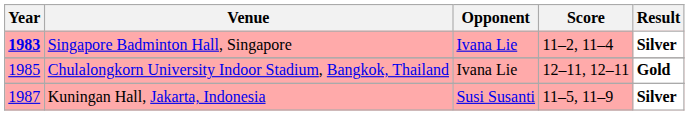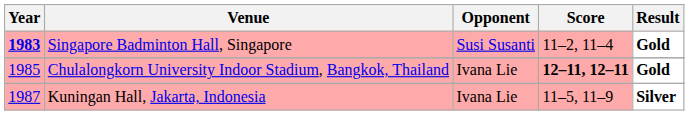Singapore Badminton Hall, Singapore | Opponent: Ivana Lie -> Susi Susanti
Singapore Badminton Hall, Singapore | Result: Silver -> Gold
Chulalongkorn University Indoor Stadium, Bangkok, Thailand | Score: normal -> bold
Kuningan Hall, Jakarta, Indonesia | Opponent: Susi Susanti -> Ivana Lie
